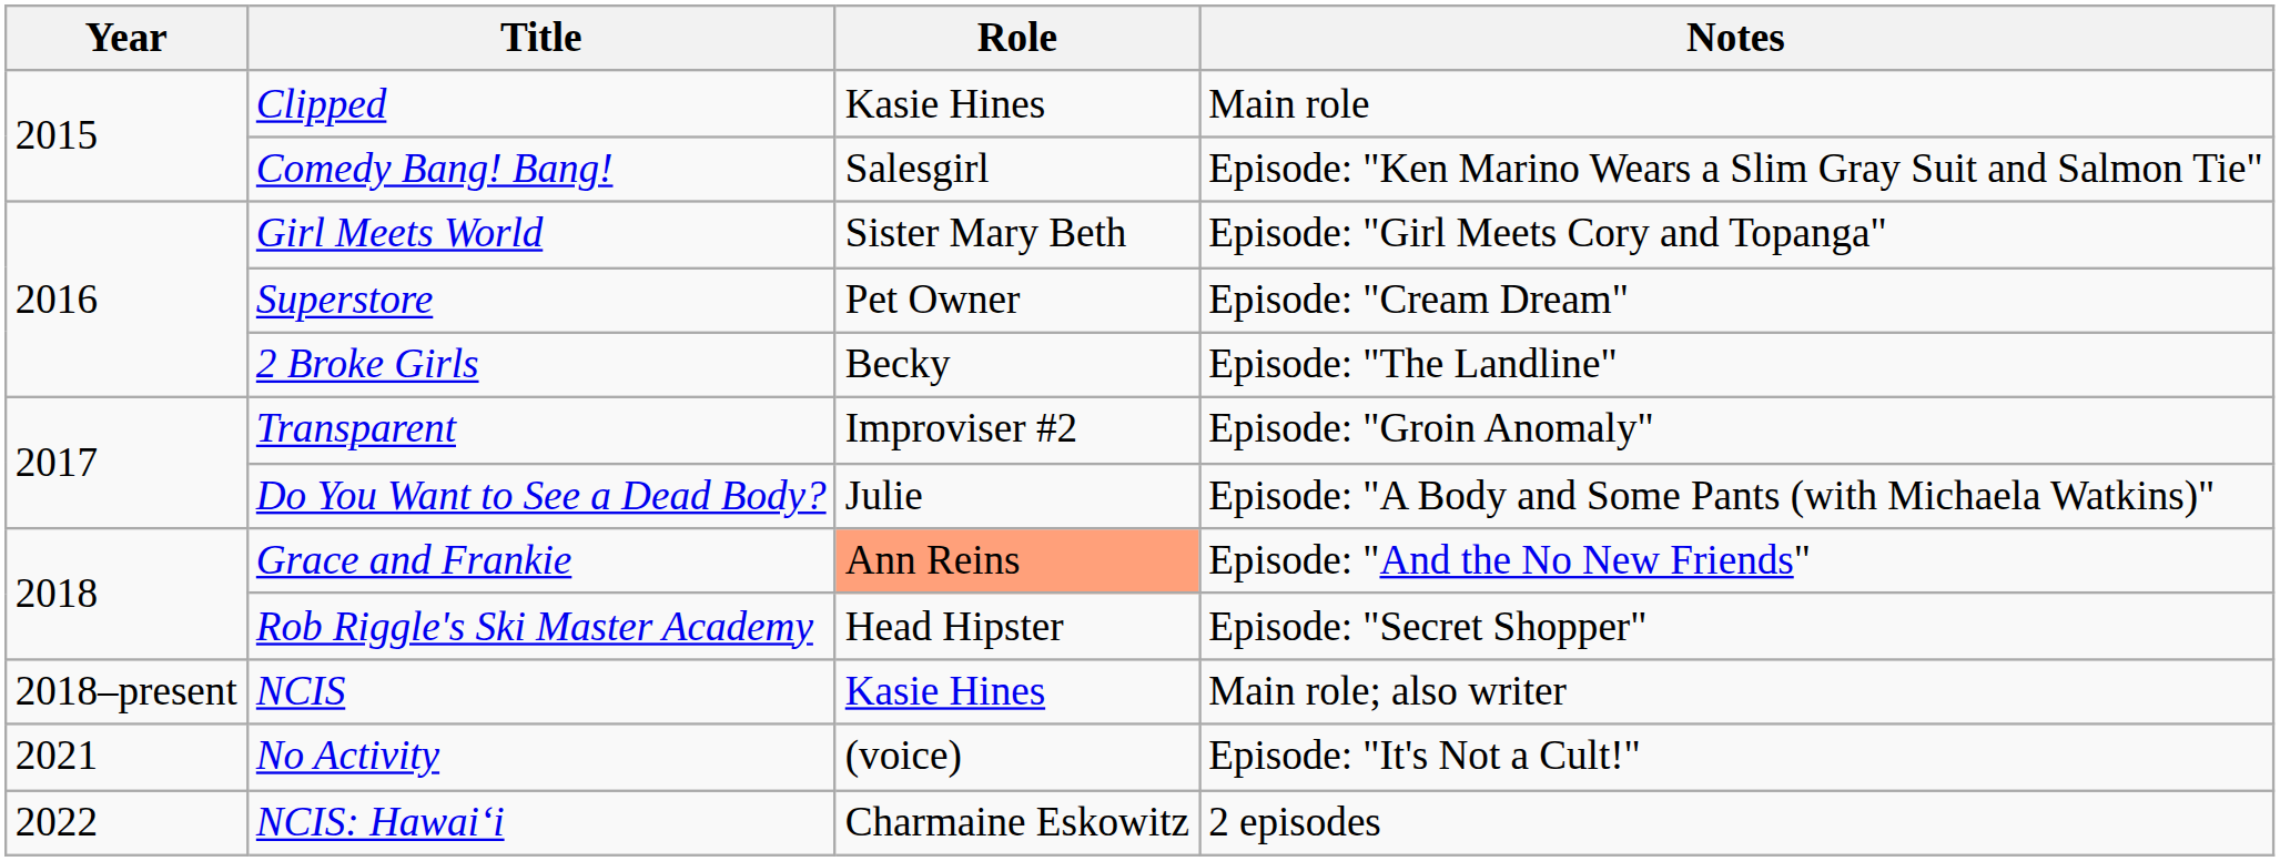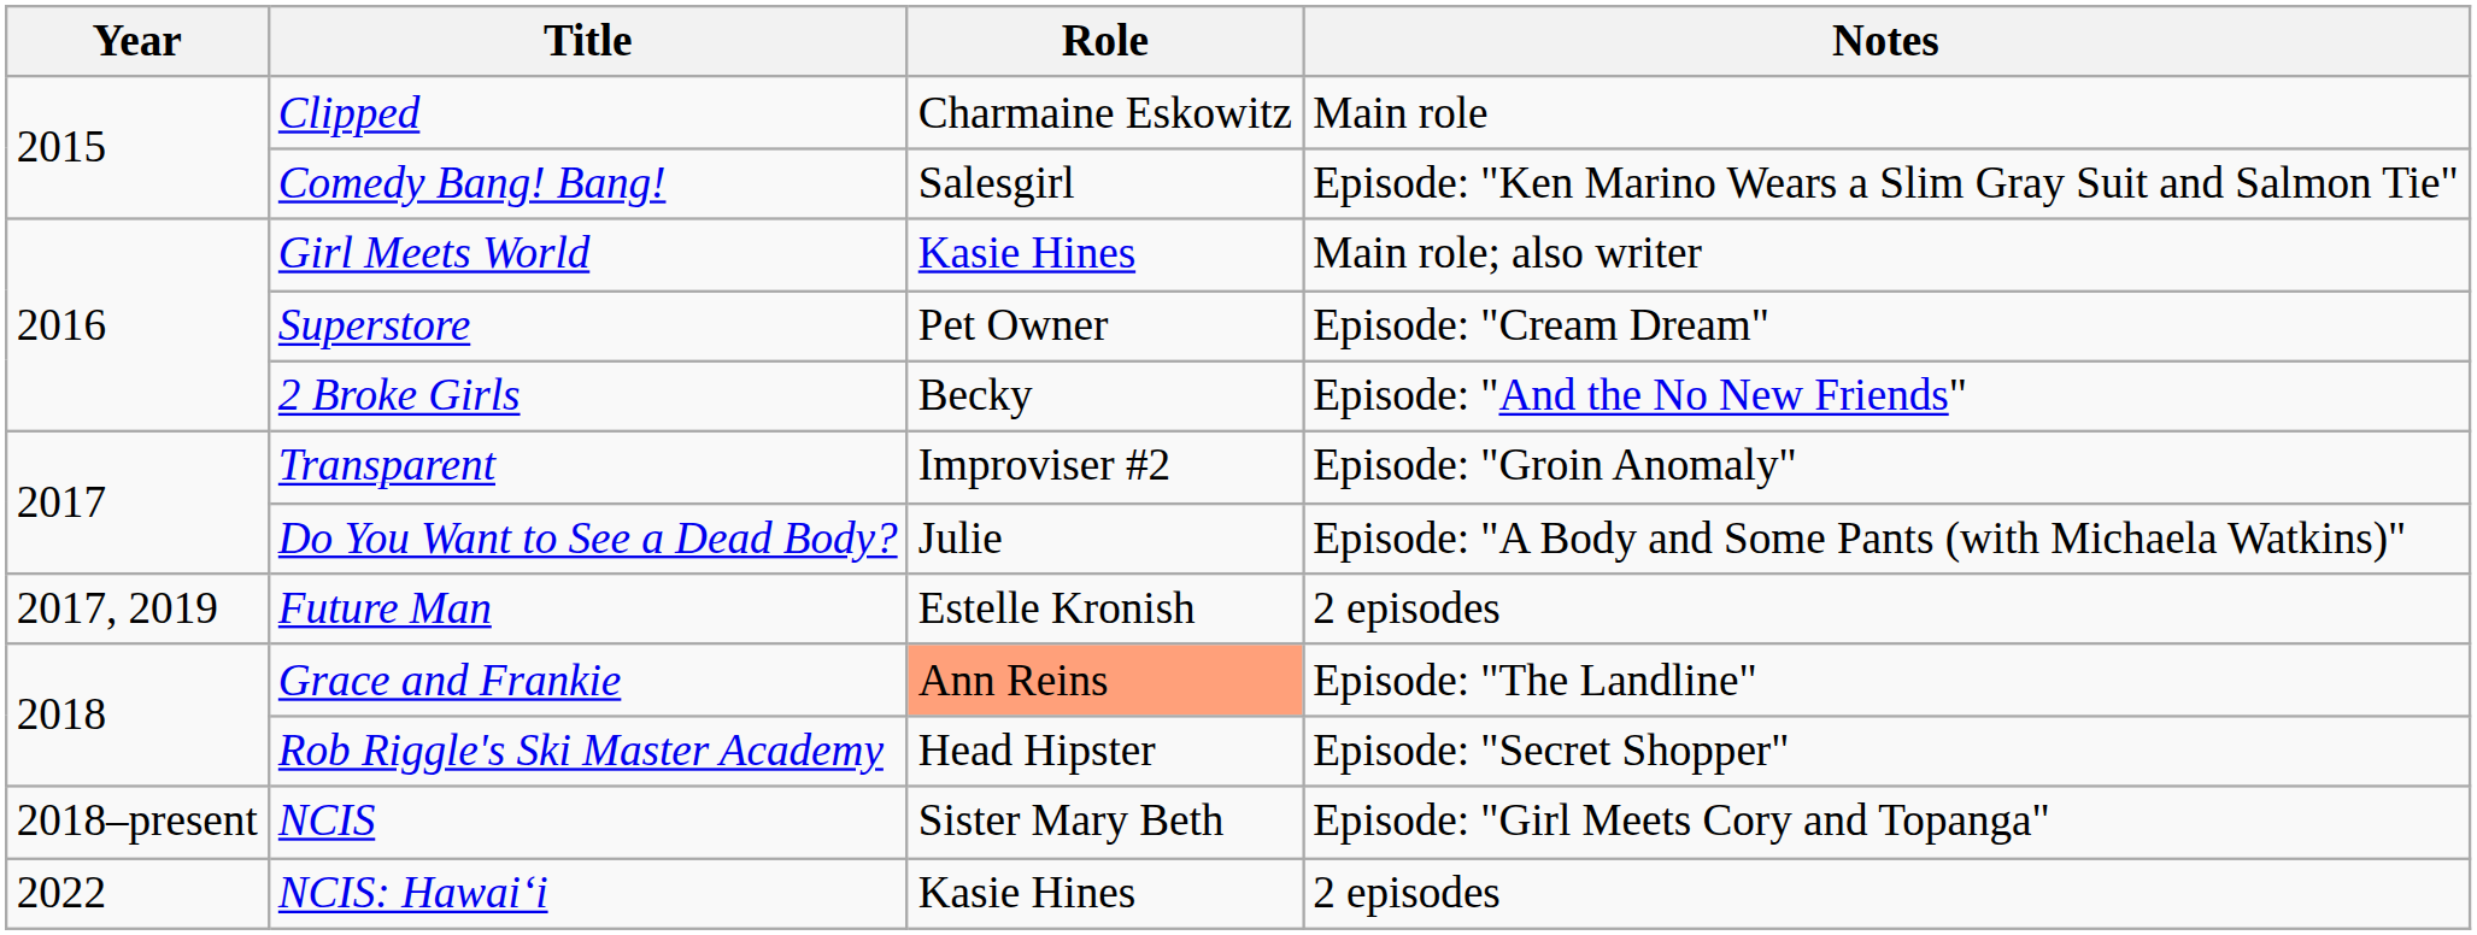Clipped | Role: Kasie Hines -> Charmaine Eskowitz
Girl Meets World | Role: Sister Mary Beth -> Kasie Hines
Girl Meets World | Notes: Episode: "Girl Meets Cory and Topanga" -> Main role; also writer
2 Broke Girls | Notes: Episode: "The Landline" -> Episode: "And the No New Friends"
+ row: 2017, 2019 | Future Man | Estelle Kronish | 2 episodes
Grace and Frankie | Notes: Episode: "And the No New Friends" -> Episode: "The Landline"
NCIS | Role: Kasie Hines -> Sister Mary Beth
NCIS | Notes: Main role; also writer -> Episode: "Girl Meets Cory and Topanga"
- row: 2021 | No Activity | (voice) | Episode: "It's Not a Cult!"
NCIS: Hawaiʻi | Role: Charmaine Eskowitz -> Kasie Hines
